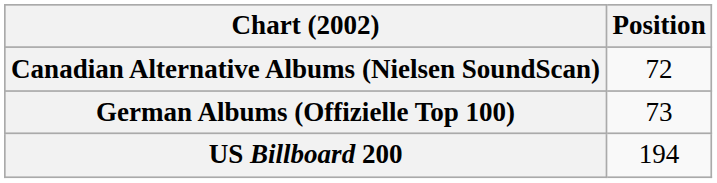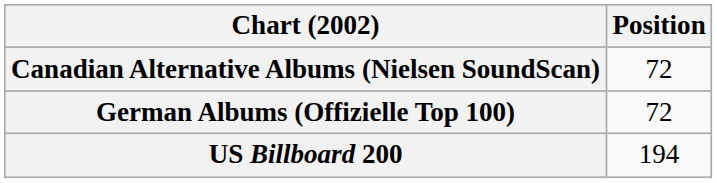German Albums (Offizielle Top 100) | Position: 73 -> 72
